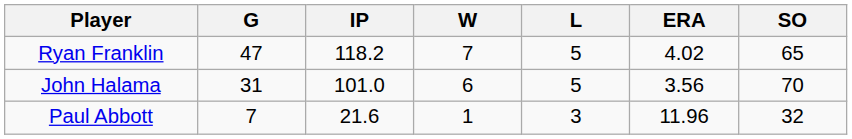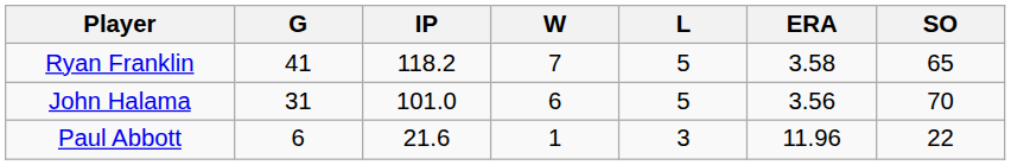Ryan Franklin | G: 47 -> 41
Ryan Franklin | ERA: 4.02 -> 3.58
Paul Abbott | G: 7 -> 6
Paul Abbott | SO: 32 -> 22
